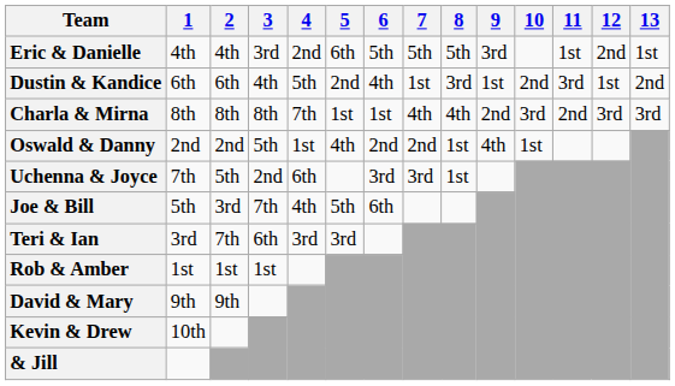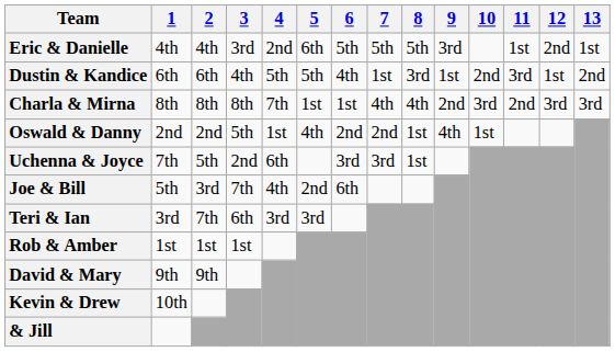Dustin & Kandice | 5: 2nd -> 5th
Joe & Bill | 5: 5th -> 2nd
